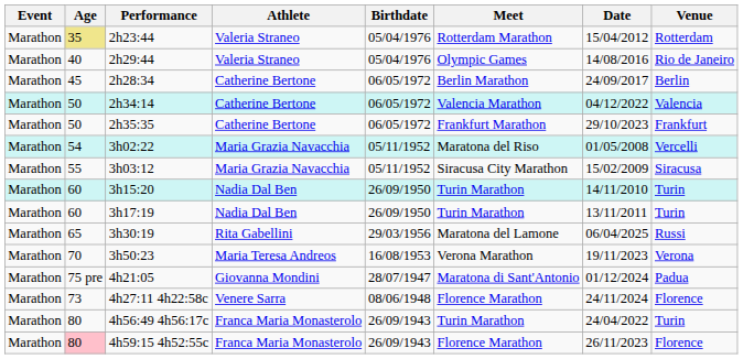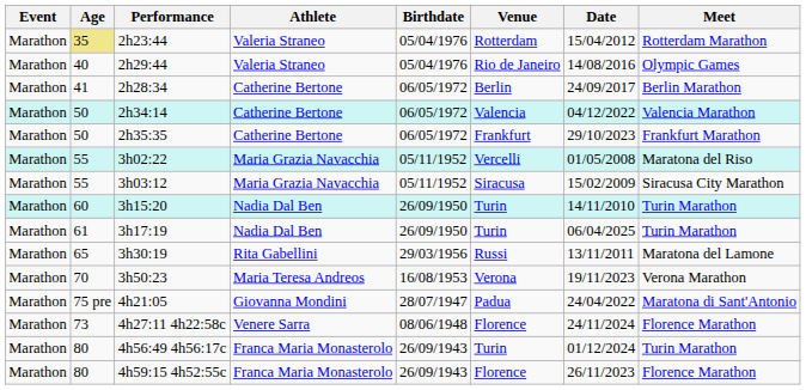columns swapped: Venue <-> Meet
2h28:34 | Age: 45 -> 41
3h02:22 | Age: 54 -> 55
3h17:19 | Age: 60 -> 61
3h17:19 | Date: 13/11/2011 -> 06/04/2025
3h30:19 | Date: 06/04/2025 -> 13/11/2011
4h21:05 | Date: 01/12/2024 -> 24/04/2022
4h56:49 4h56:17c | Date: 24/04/2022 -> 01/12/2024
4h59:15 4h52:55c | Age: pink background -> no background
